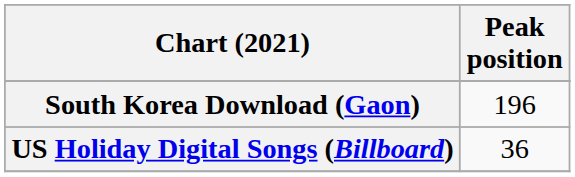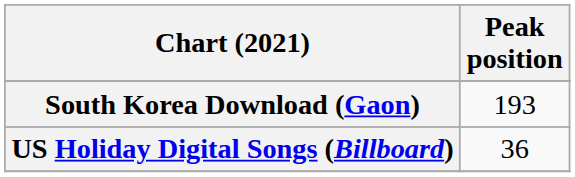South Korea Download (Gaon) | Peak position: 196 -> 193
